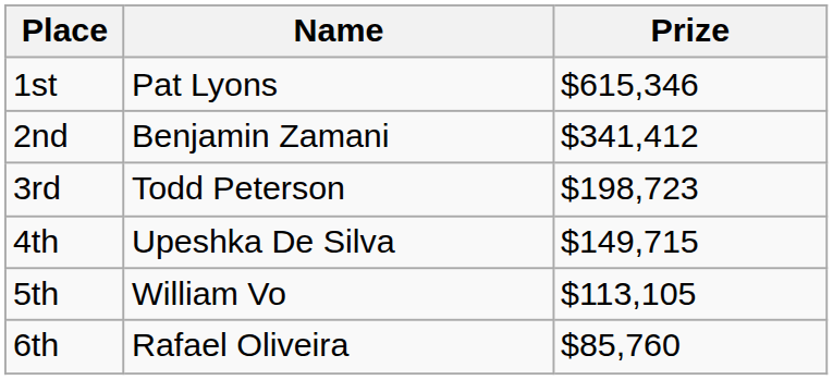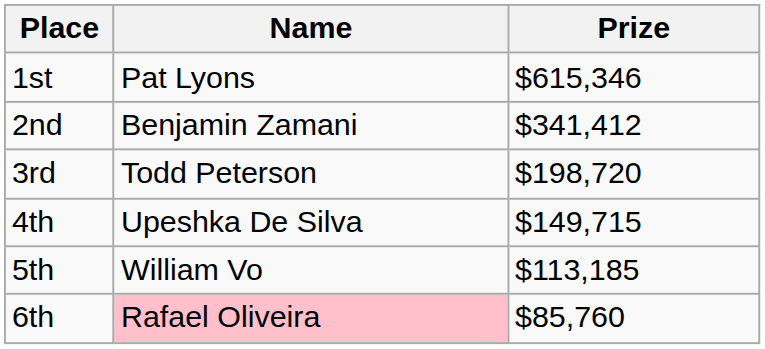3rd | Prize: $198,723 -> $198,720
5th | Prize: $113,105 -> $113,185
6th | Name: no background -> pink background
